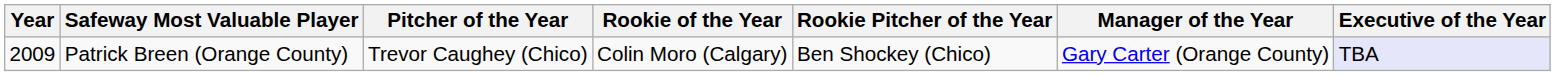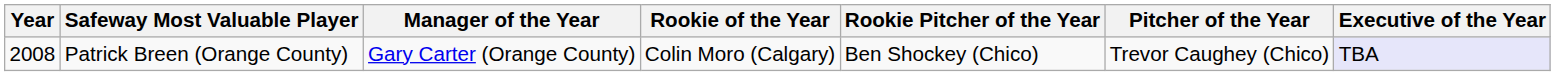columns swapped: Pitcher of the Year <-> Manager of the Year
Patrick Breen (Orange County) | Year: 2009 -> 2008
